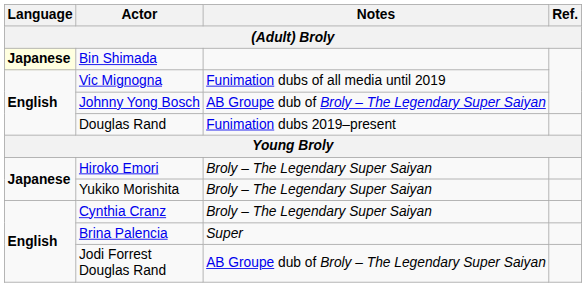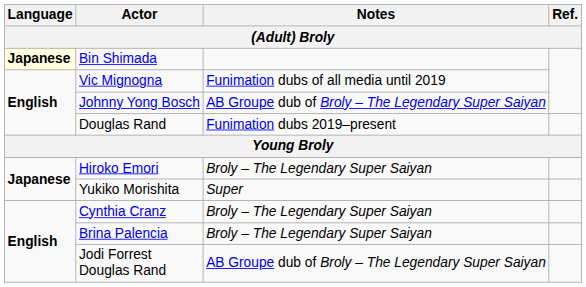Yukiko Morishita | Notes: Broly – The Legendary Super Saiyan -> Super
Brina Palencia | Notes: Super -> Broly – The Legendary Super Saiyan
